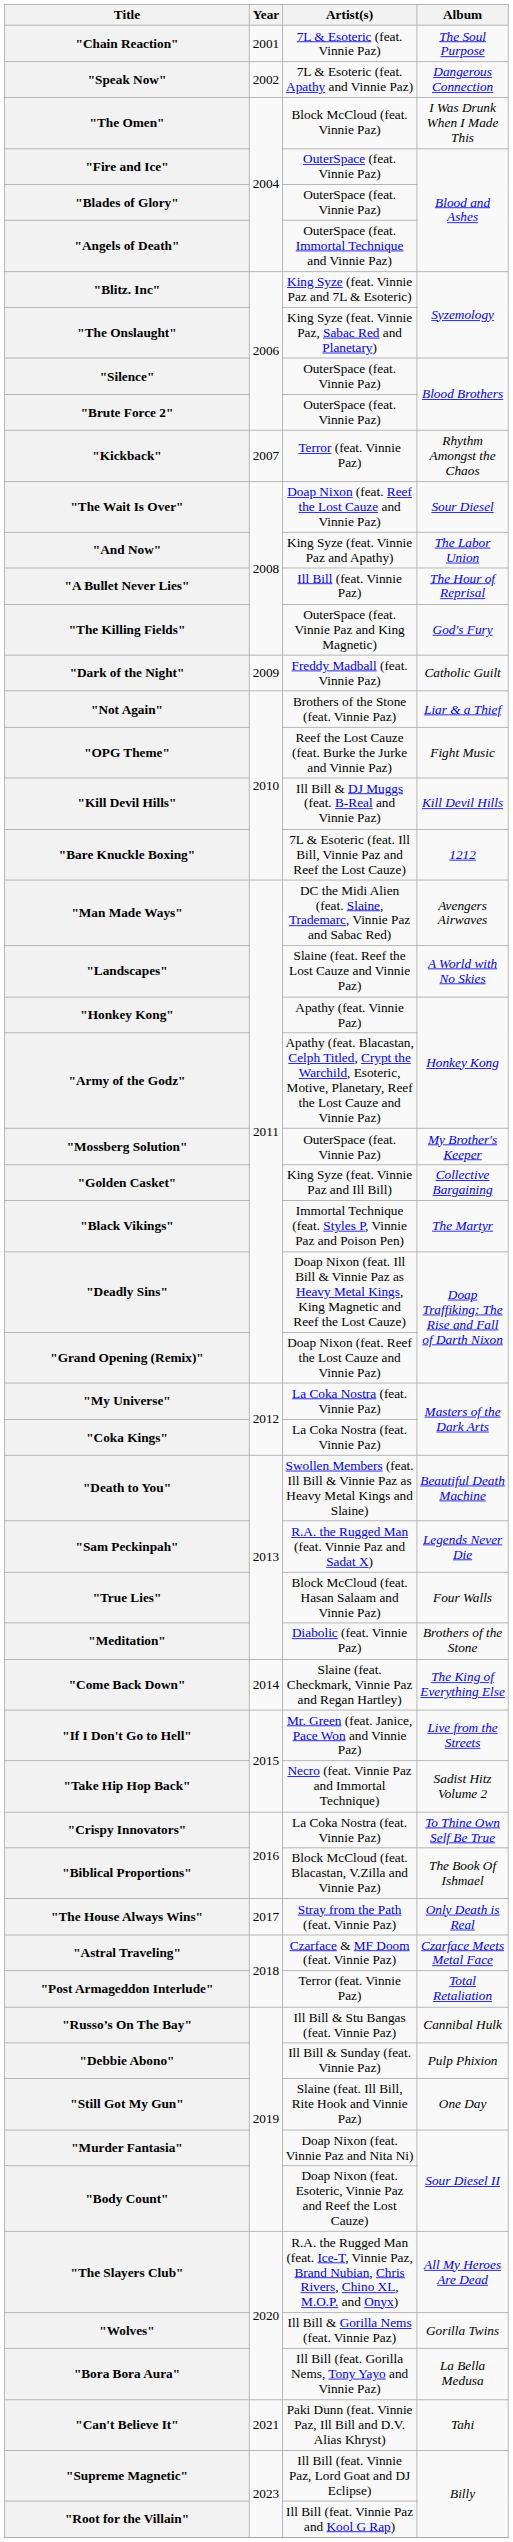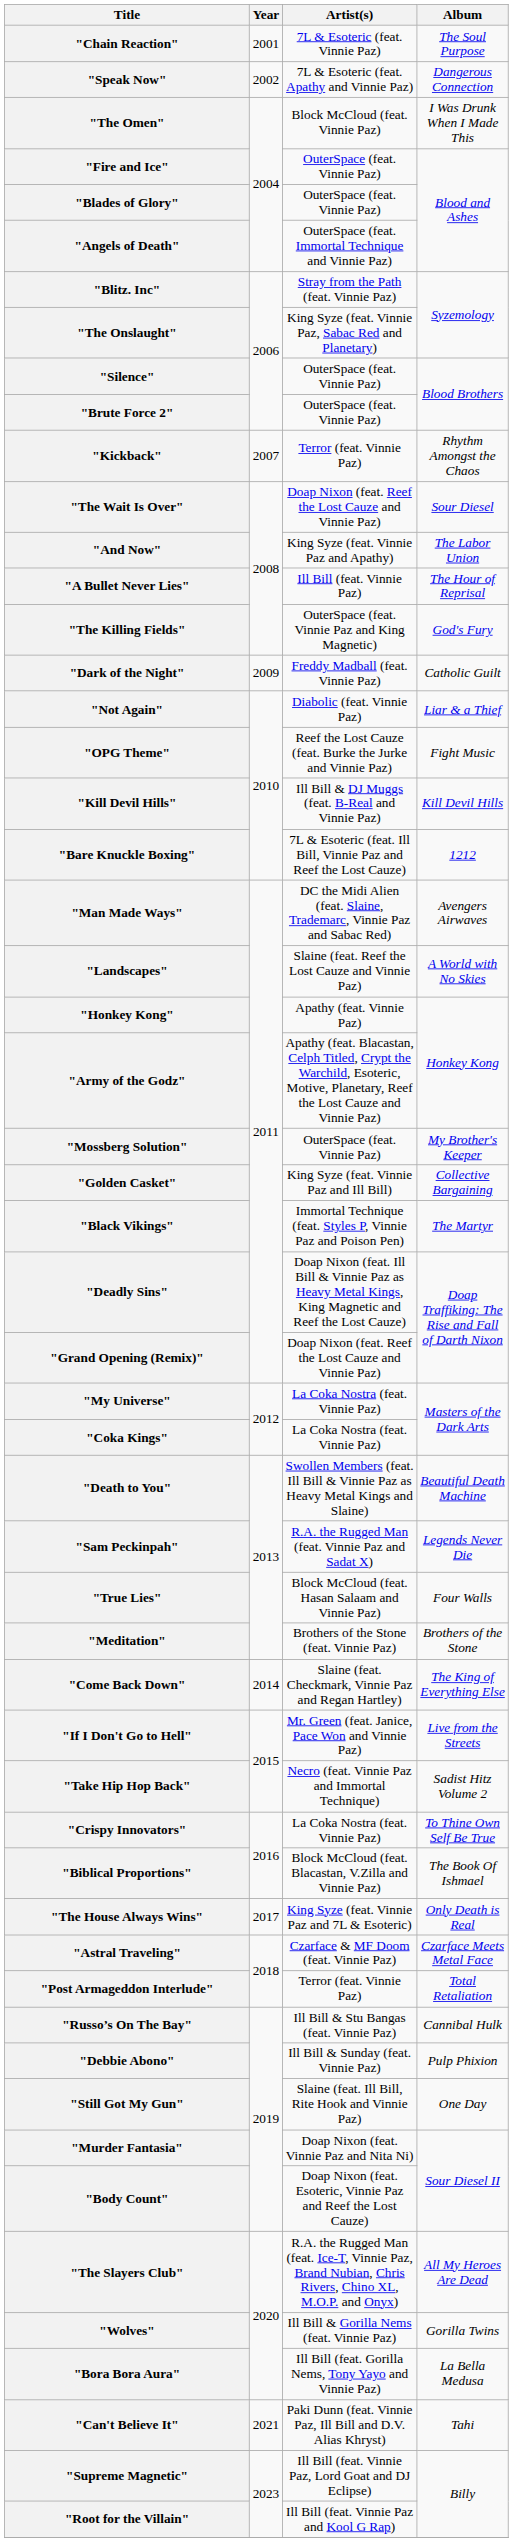"Blitz. Inc" | Artist(s): King Syze (feat. Vinnie Paz and 7L & Esoteric) -> Stray from the Path (feat. Vinnie Paz)
"Not Again" | Artist(s): Brothers of the Stone (feat. Vinnie Paz) -> Diabolic (feat. Vinnie Paz)
"Meditation" | Artist(s): Diabolic (feat. Vinnie Paz) -> Brothers of the Stone (feat. Vinnie Paz)
"The House Always Wins" | Artist(s): Stray from the Path (feat. Vinnie Paz) -> King Syze (feat. Vinnie Paz and 7L & Esoteric)
